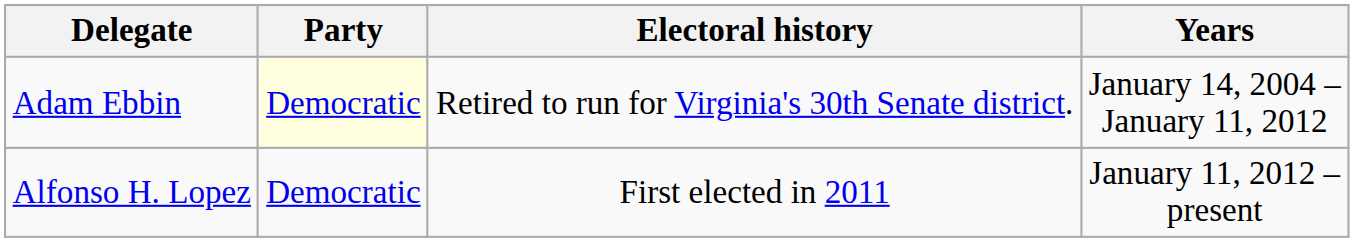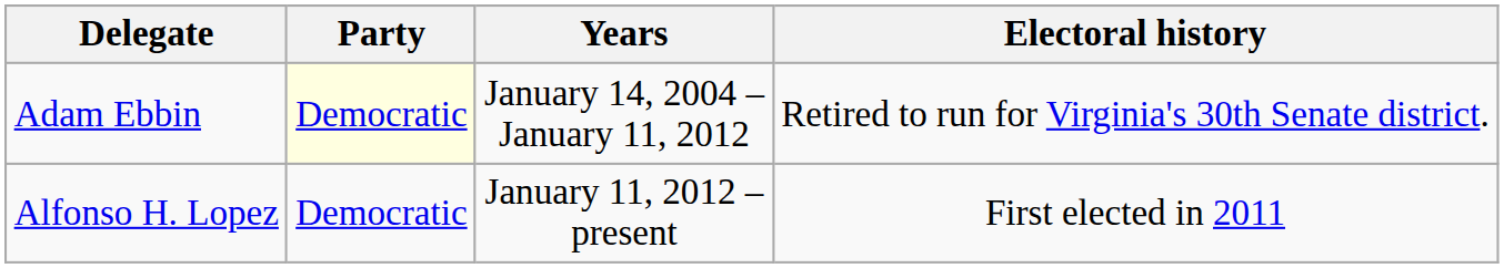columns swapped: Years <-> Electoral history
